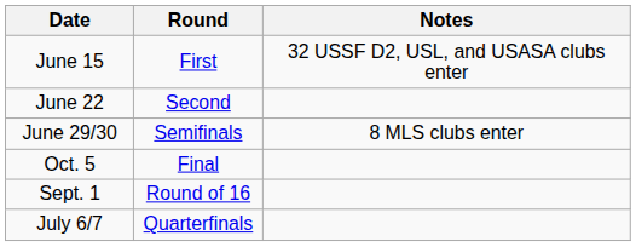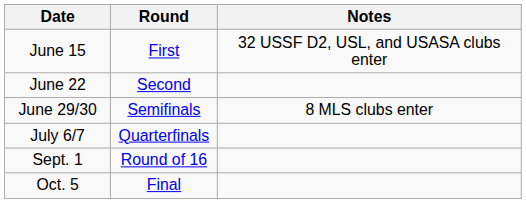rows swapped: July 6/7 <-> Oct. 5
